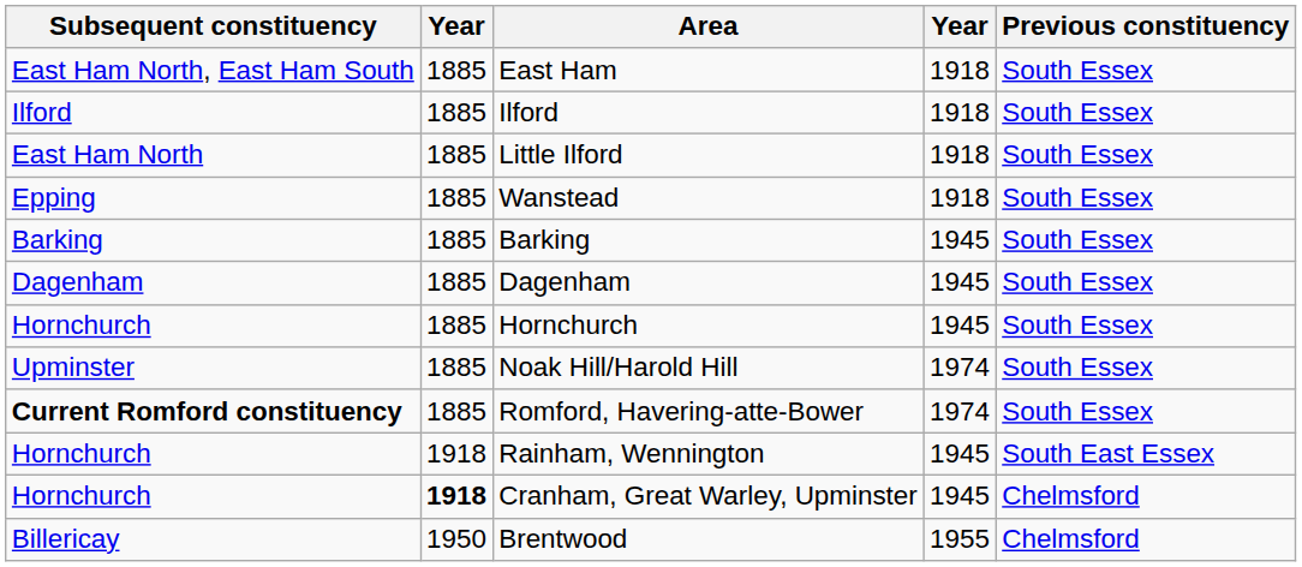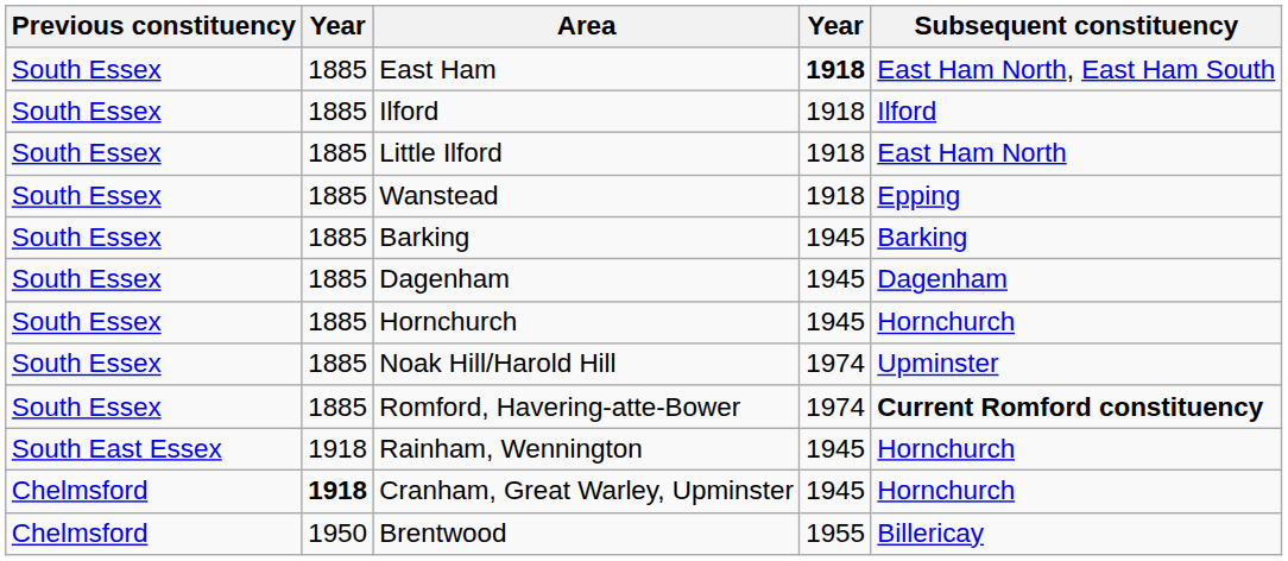columns swapped: Previous constituency <-> Subsequent constituency
East Ham | column 4: normal -> bold
